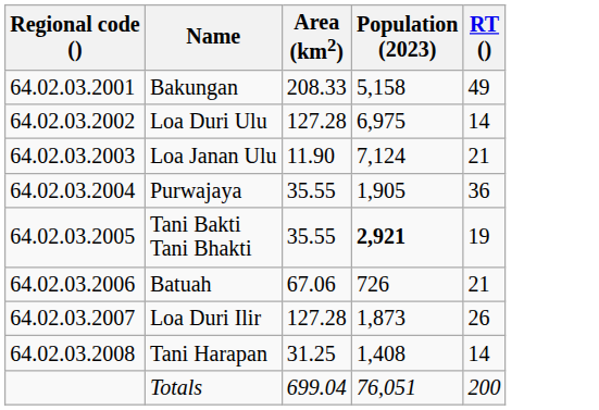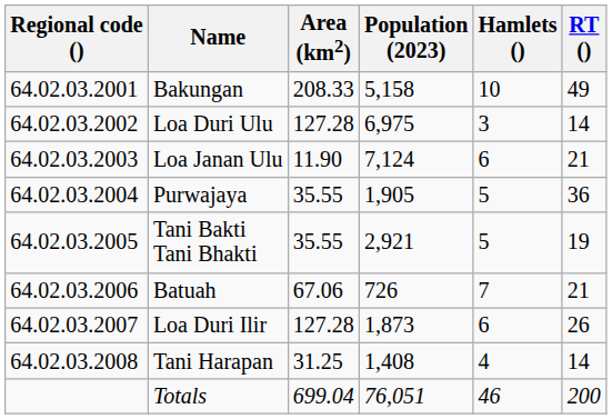+ column: Hamlets () | 10 | 3 | 6 | 5 | 5 | 7 | 6 | 4 | 46
Tani Bakti Tani Bhakti | Population (2023): bold -> normal
